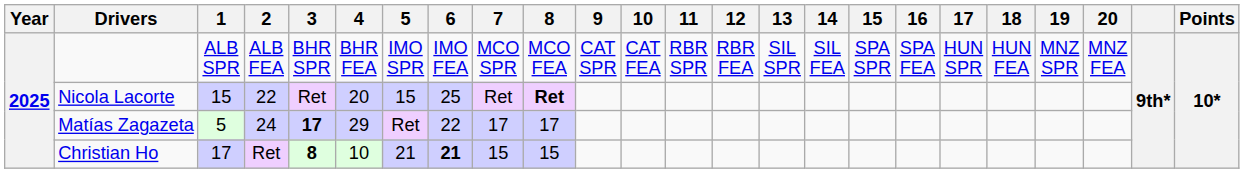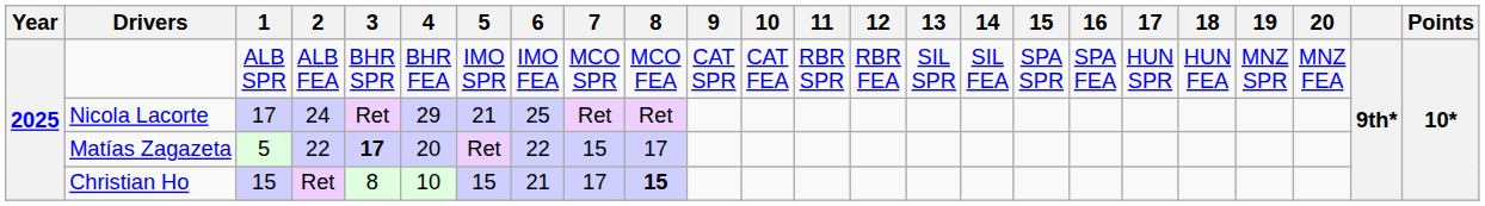Nicola Lacorte | 1: 15 -> 17
Nicola Lacorte | 2: 22 -> 24
Nicola Lacorte | 4: 20 -> 29
Nicola Lacorte | 5: 15 -> 21
Nicola Lacorte | 8: bold -> normal
Matías Zagazeta | 2: 24 -> 22
Matías Zagazeta | 4: 29 -> 20
Matías Zagazeta | 7: 17 -> 15
Christian Ho | 1: 17 -> 15
Christian Ho | 3: bold -> normal
Christian Ho | 5: 21 -> 15
Christian Ho | 6: bold -> normal
Christian Ho | 7: 15 -> 17
Christian Ho | 8: normal -> bold
